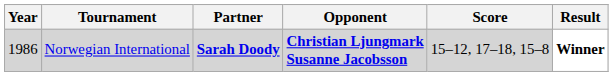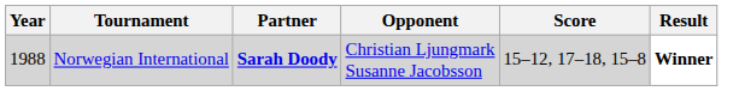Norwegian International | Year: 1986 -> 1988
Norwegian International | Opponent: bold -> normal
